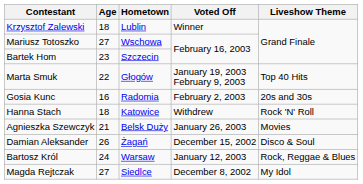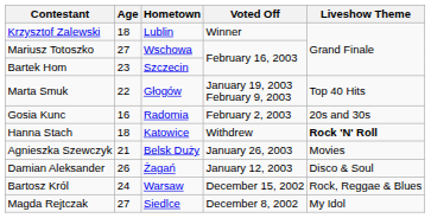Hanna Stach | Liveshow Theme: normal -> bold
Damian Aleksander | Voted Off: December 15, 2002 -> January 12, 2003
Bartosz Król | Voted Off: January 12, 2003 -> December 15, 2002
